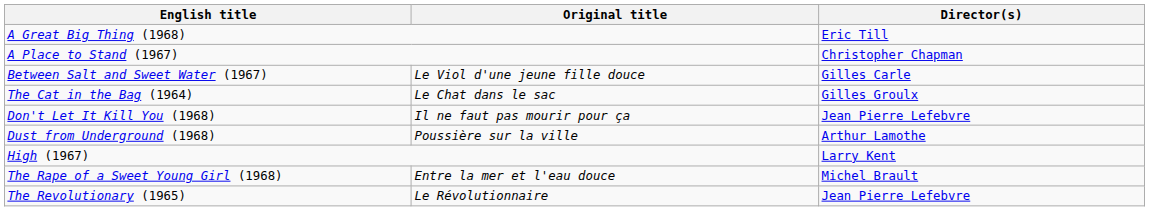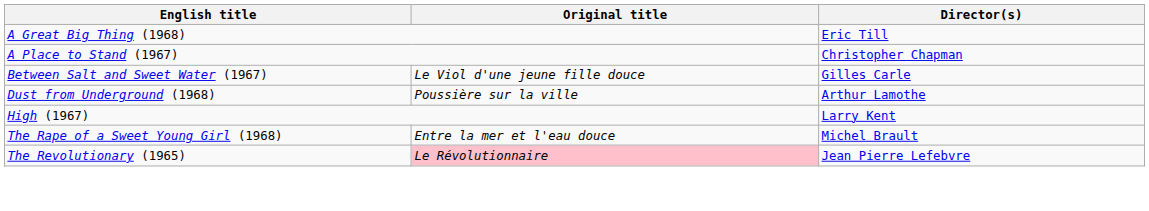- row: The Cat in the Bag (1964) | Le Chat dans le sac | Gilles Groulx
- row: Don't Let It Kill You (1968) | Il ne faut pas mourir pour ça | Jean Pierre Lefebvre
The Revolutionary (1965) | Original title: no background -> pink background
